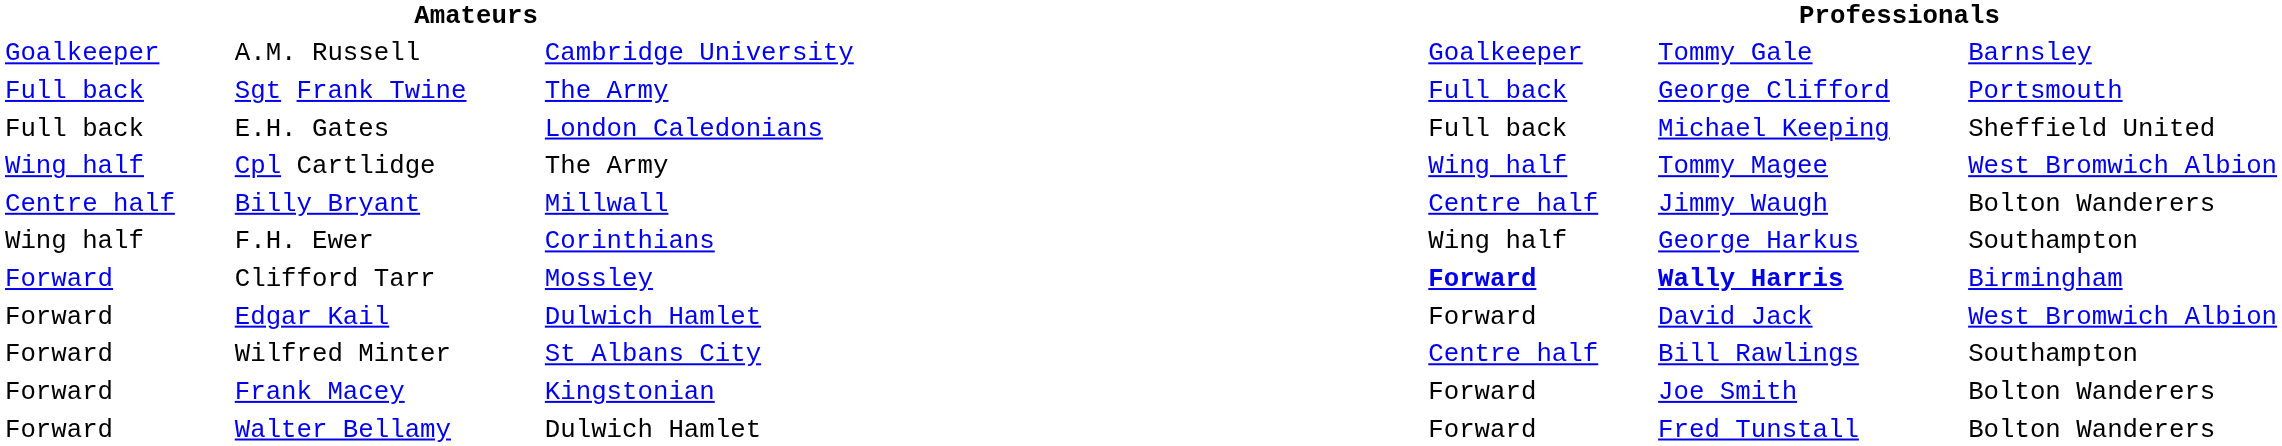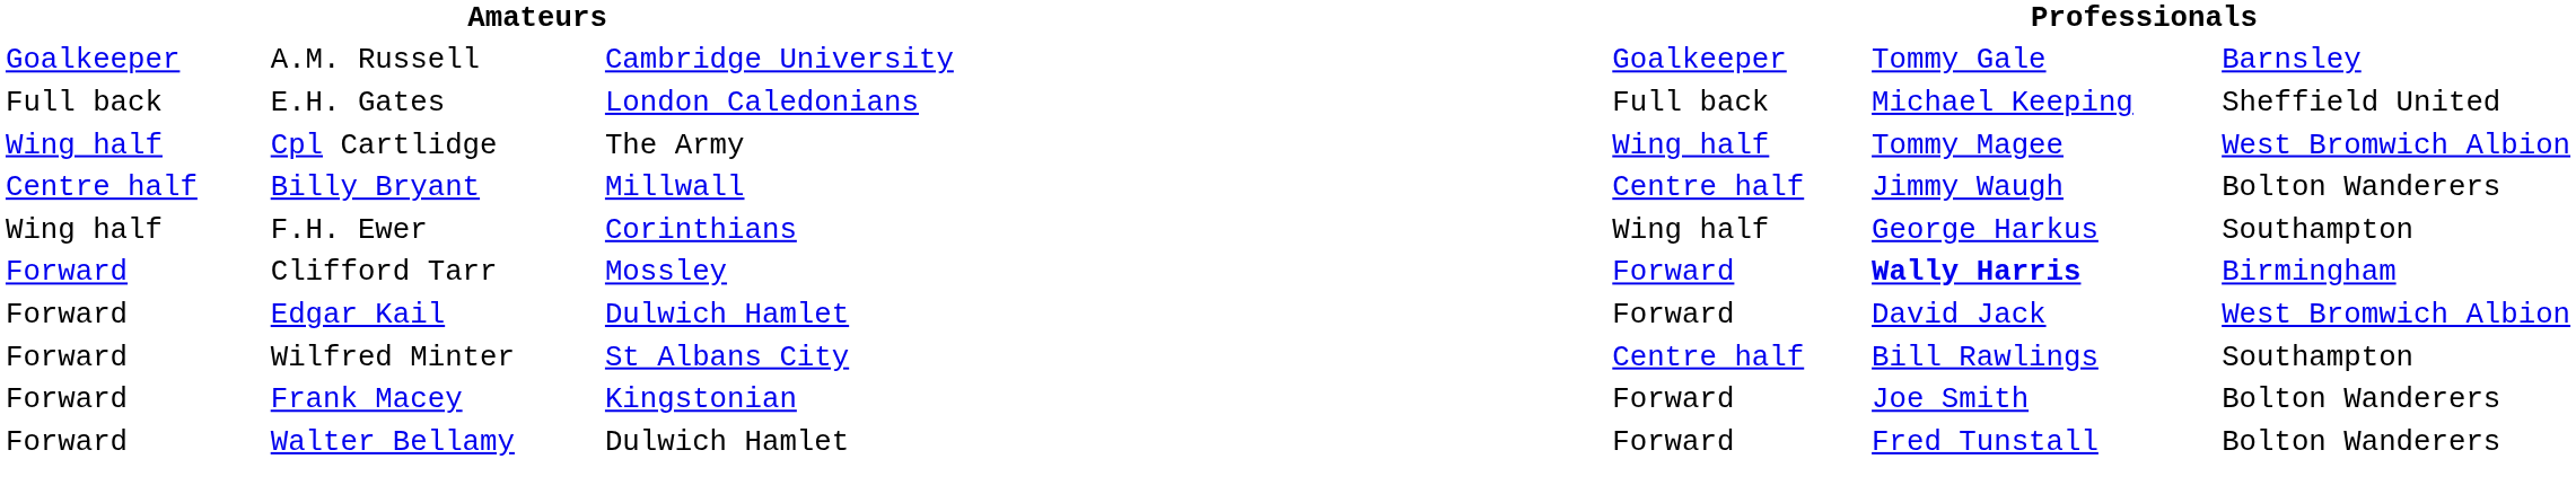- row: Full back | Sgt Frank Twine | The Army | Full back | George Clifford | Portsmouth
Clifford Tarr | column 5: bold -> normal
